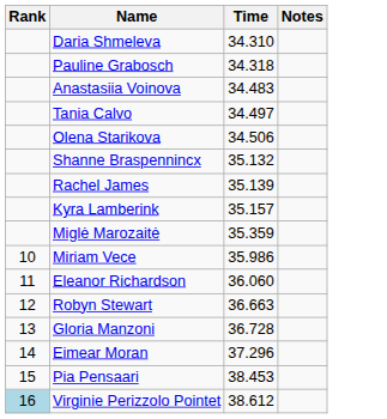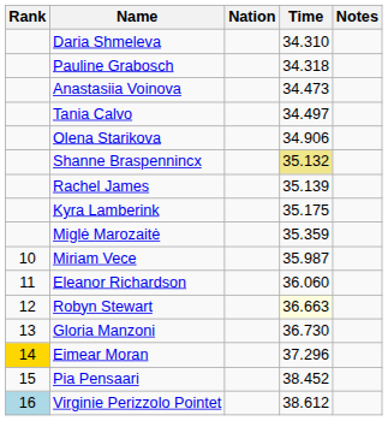+ column: Nation
Anastasiia Voinova | Time: 34.483 -> 34.473
Olena Starikova | Time: 34.506 -> 34.906
Shanne Braspennincx | Time: no background -> khaki background
Kyra Lamberink | Time: 35.157 -> 35.175
Miriam Vece | Time: 35.986 -> 35.987
Robyn Stewart | Time: no background -> lightyellow background
Gloria Manzoni | Time: 36.728 -> 36.730
Eimear Moran | Rank: no background -> gold background
Pia Pensaari | Time: 38.453 -> 38.452
